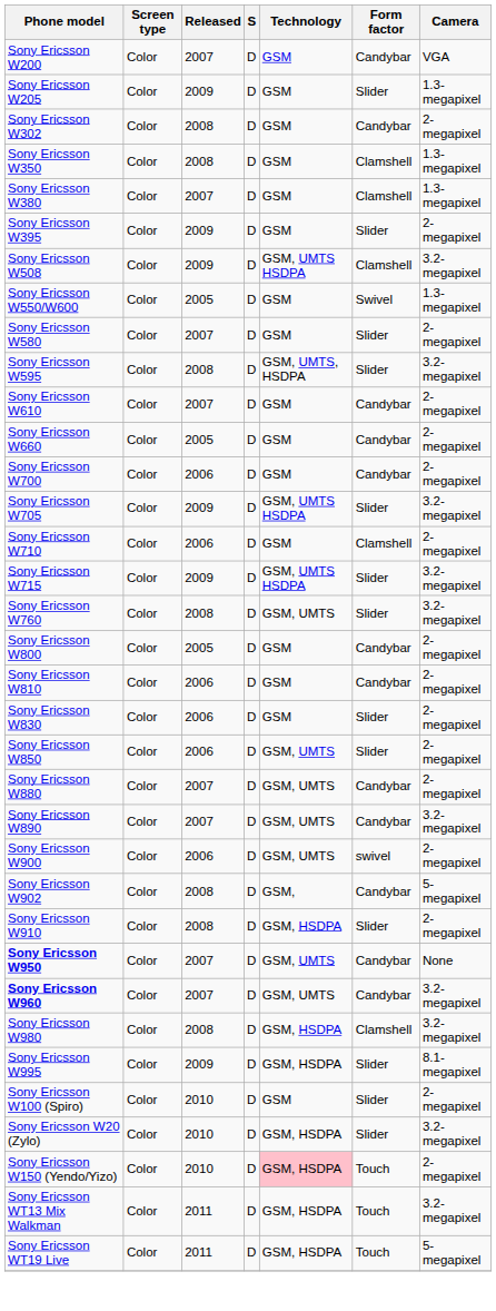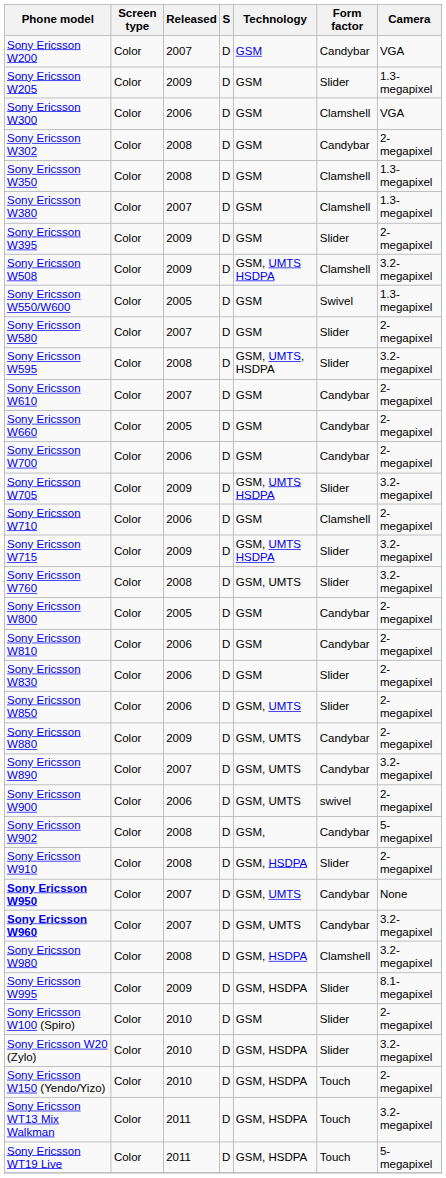+ row: Sony Ericsson W300 | Color | 2006 | D | GSM | Clamshell | VGA
Sony Ericsson W880 | Released: 2007 -> 2009
Sony Ericsson W150 (Yendo/Yizo) | Technology: pink background -> no background
